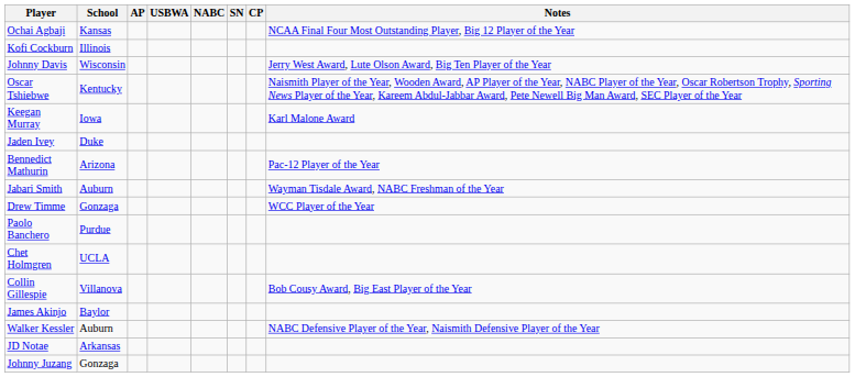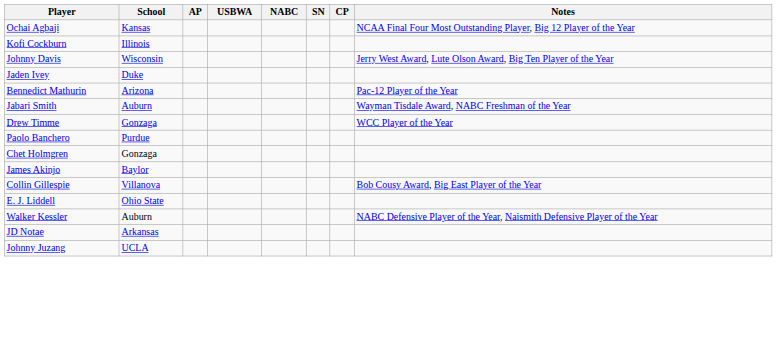- row: Oscar Tshiebwe | Kentucky | Naismith Player of the Year, Wooden Award, AP Player of the Year, NABC Player of the Year, Oscar Robertson Trophy, Sporting News Player of the Year, Kareem Abdul-Jabbar Award, Pete Newell Big Man Award, SEC Player of the Year
- row: Keegan Murray | Iowa | Karl Malone Award
Chet Holmgren | School: UCLA -> Gonzaga
rows swapped: James Akinjo <-> Collin Gillespie
+ row: E. J. Liddell | Ohio State
Johnny Juzang | School: Gonzaga -> UCLA
